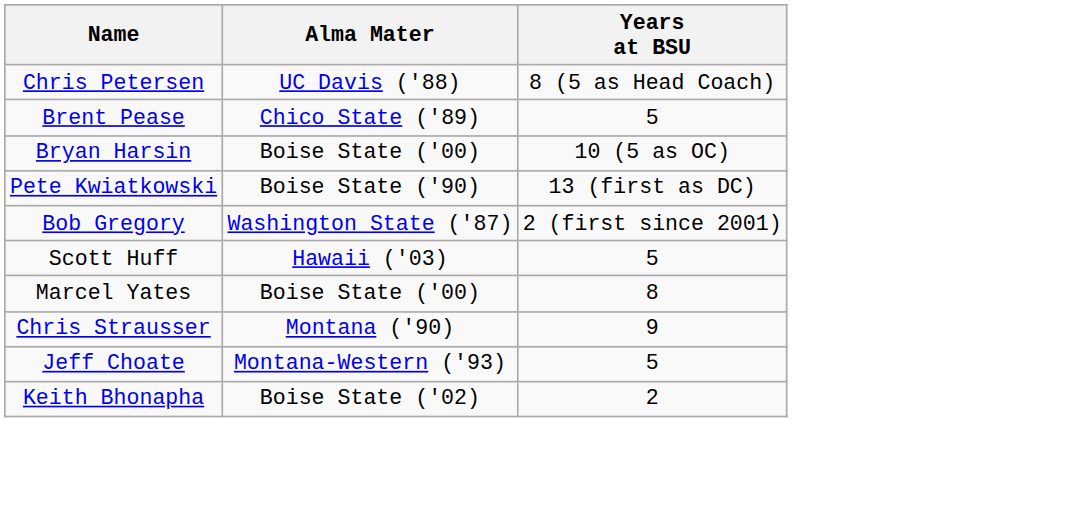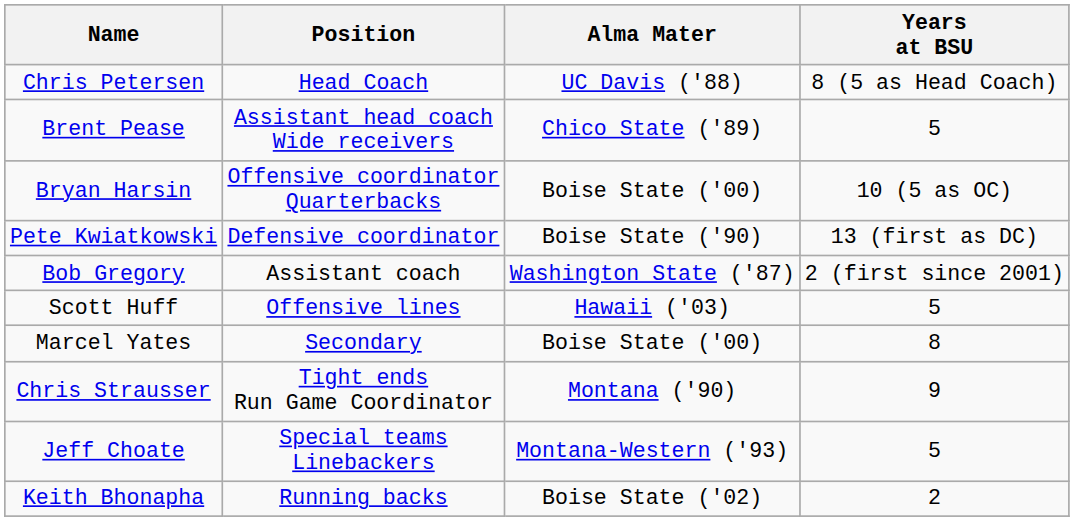+ column: Position | Head Coach | Assistant head coach Wide receivers | Offensive coordinator Quarterbacks | Defensive coordinator | Assistant coach | Offensive lines | Secondary | Tight ends Run Game Coordinator | Special teams Linebackers | Running backs
